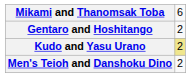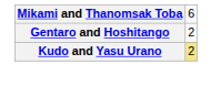- row: Men's Teioh and Danshoku Dino | 2
